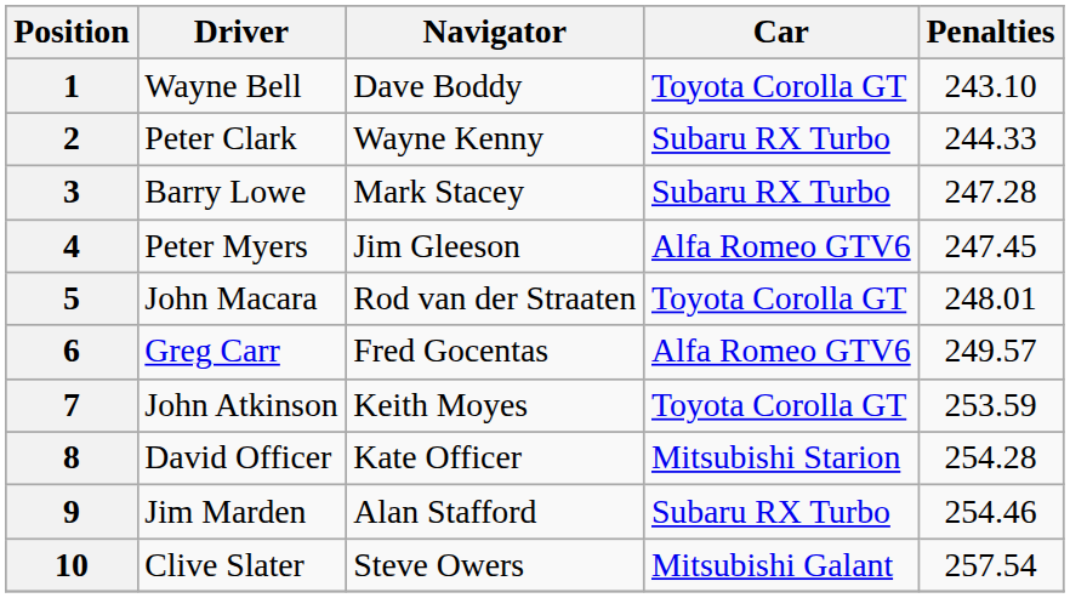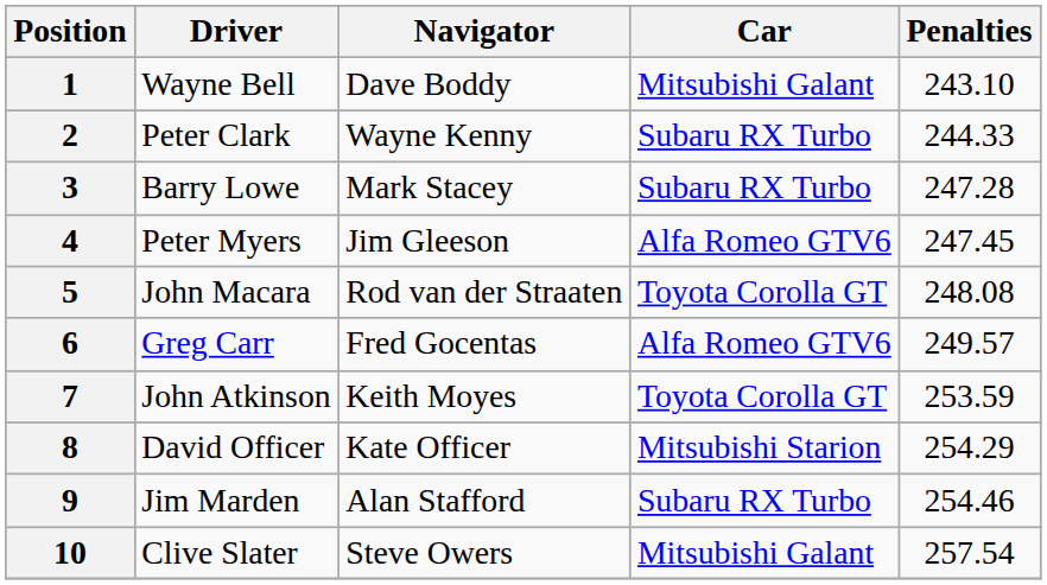1 | Car: Toyota Corolla GT -> Mitsubishi Galant
5 | Penalties: 248.01 -> 248.08
8 | Penalties: 254.28 -> 254.29
